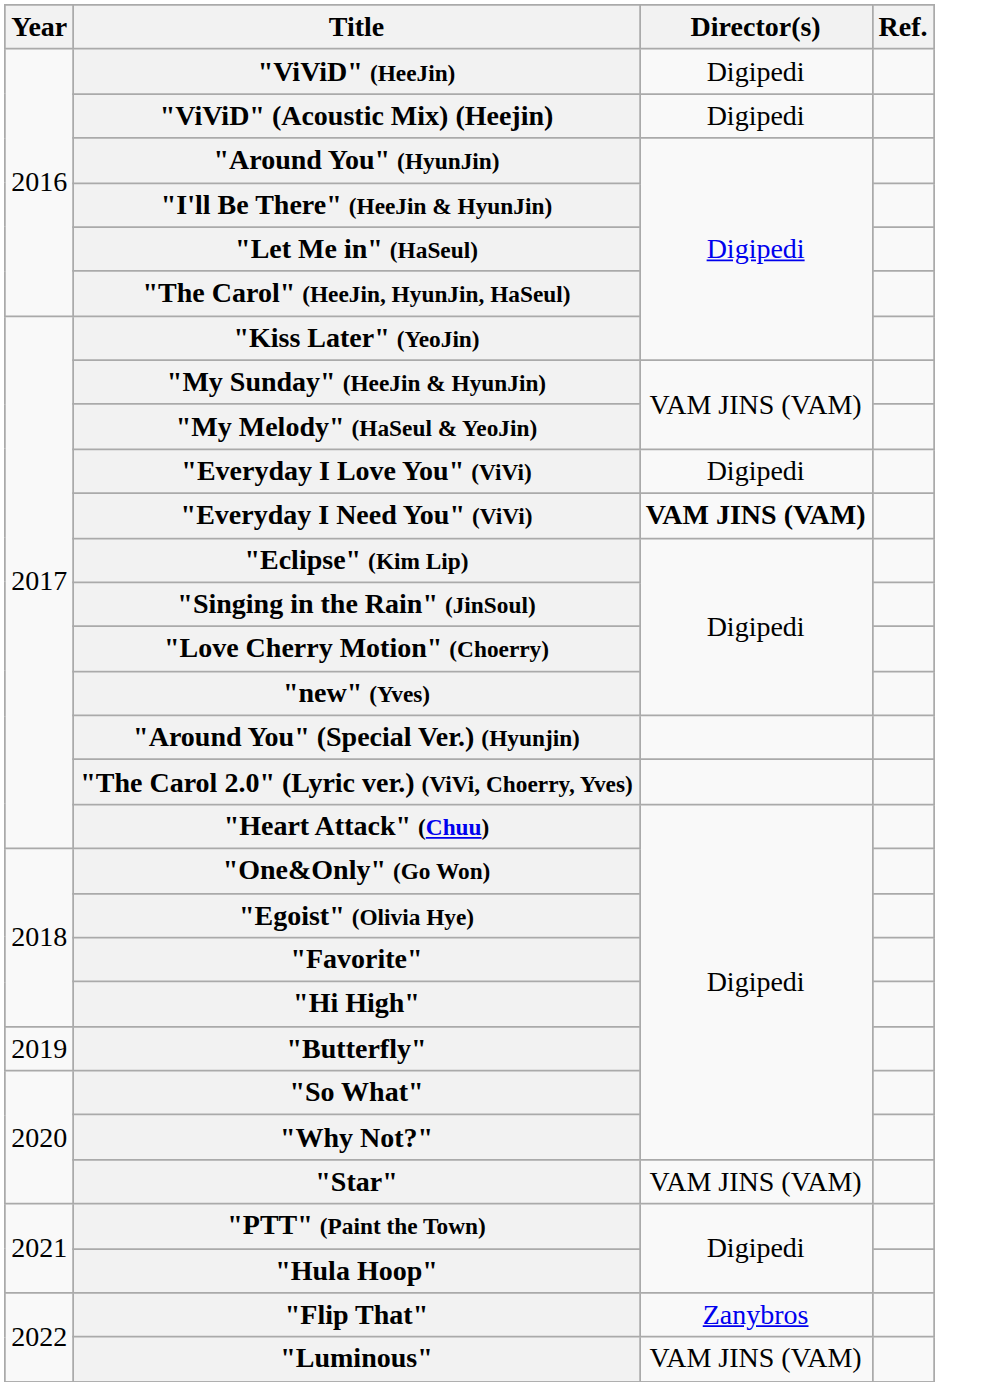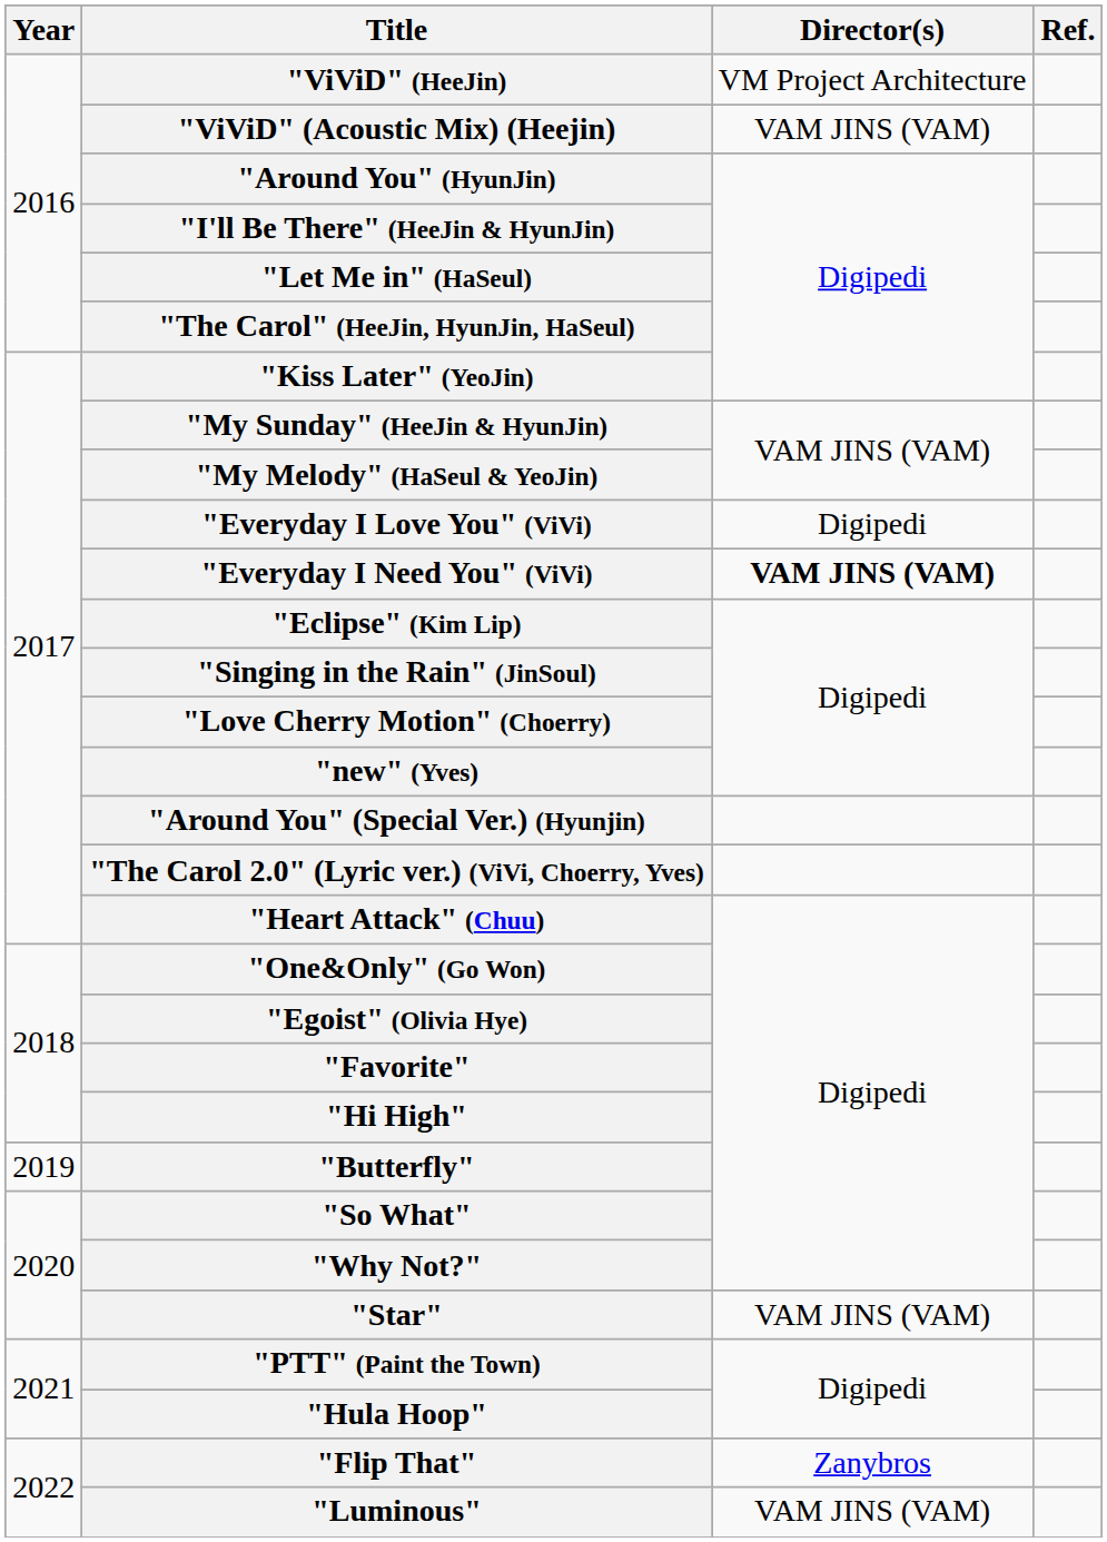"ViViD" (HeeJin) | Director(s): Digipedi -> VM Project Architecture
"ViViD" (Acoustic Mix) (Heejin) | Director(s): Digipedi -> VAM JINS (VAM)
